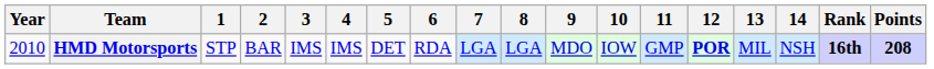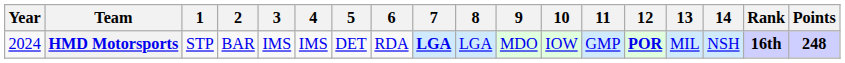HMD Motorsports | Year: 2010 -> 2024
HMD Motorsports | 7: normal -> bold
HMD Motorsports | Points: 208 -> 248
